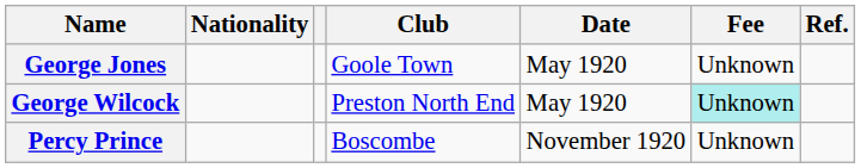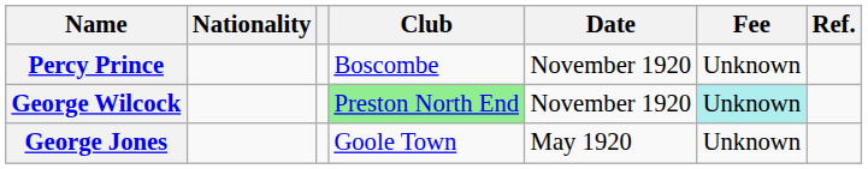rows swapped: George Jones <-> Percy Prince
George Wilcock | Club: no background -> lightgreen background
George Wilcock | Date: May 1920 -> November 1920
